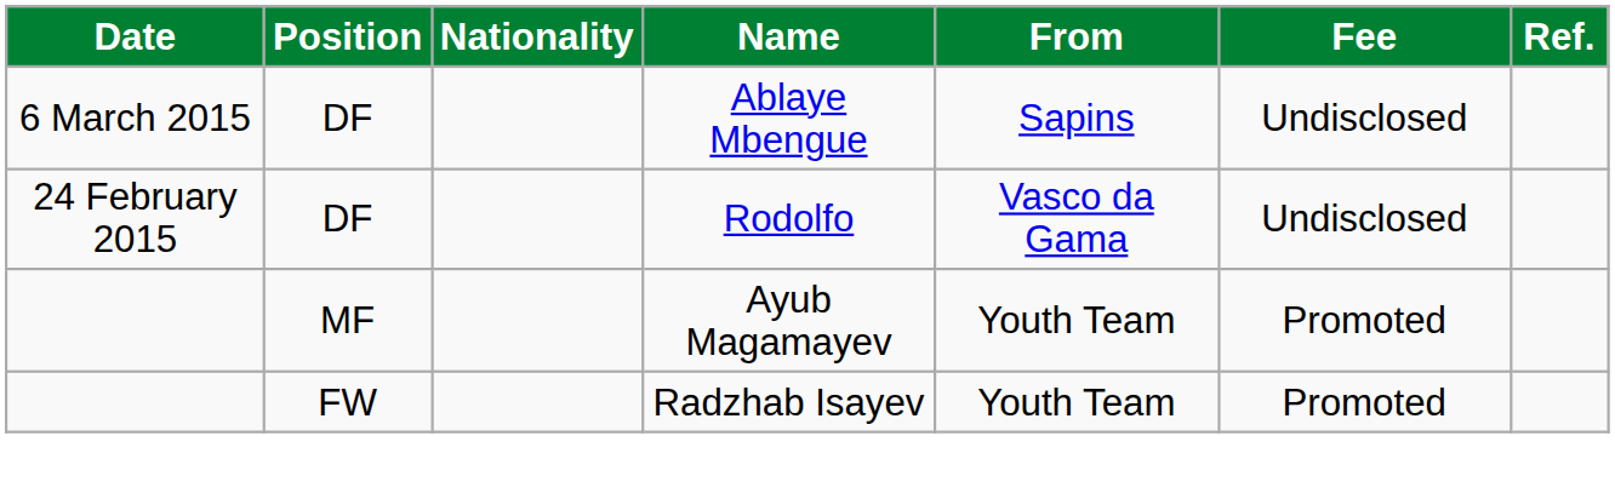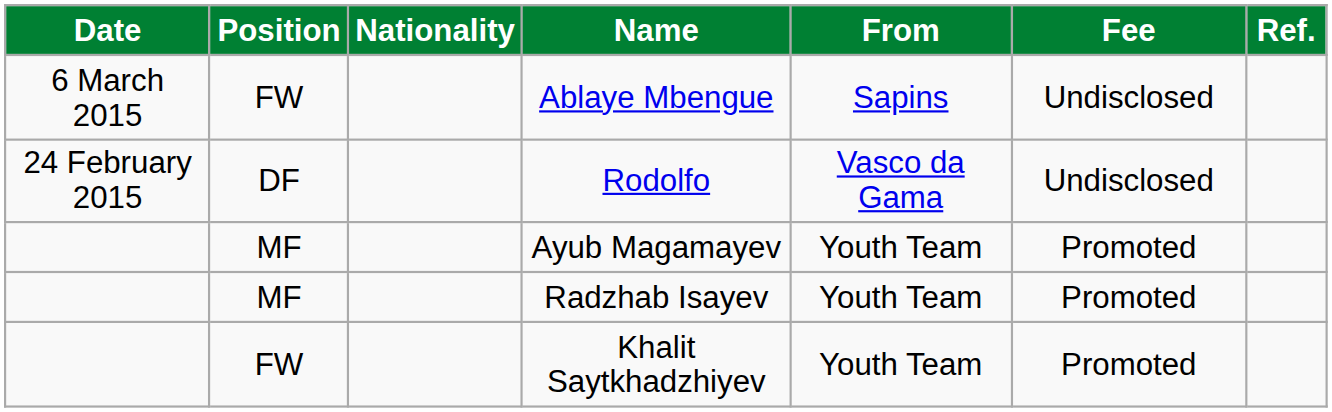Ablaye Mbengue | Position: DF -> FW
Radzhab Isayev | Position: FW -> MF
+ row: FW | Khalit Saytkhadzhiyev | Youth Team | Promoted
